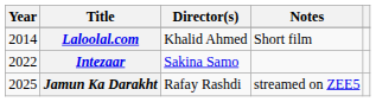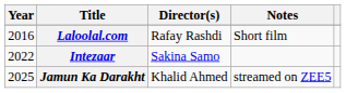Laloolal.com | Year: 2014 -> 2016
Laloolal.com | Director(s): Khalid Ahmed -> Rafay Rashdi
Jamun Ka Darakht | Director(s): Rafay Rashdi -> Khalid Ahmed
